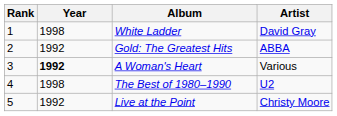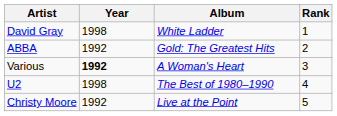columns swapped: Rank <-> Artist
